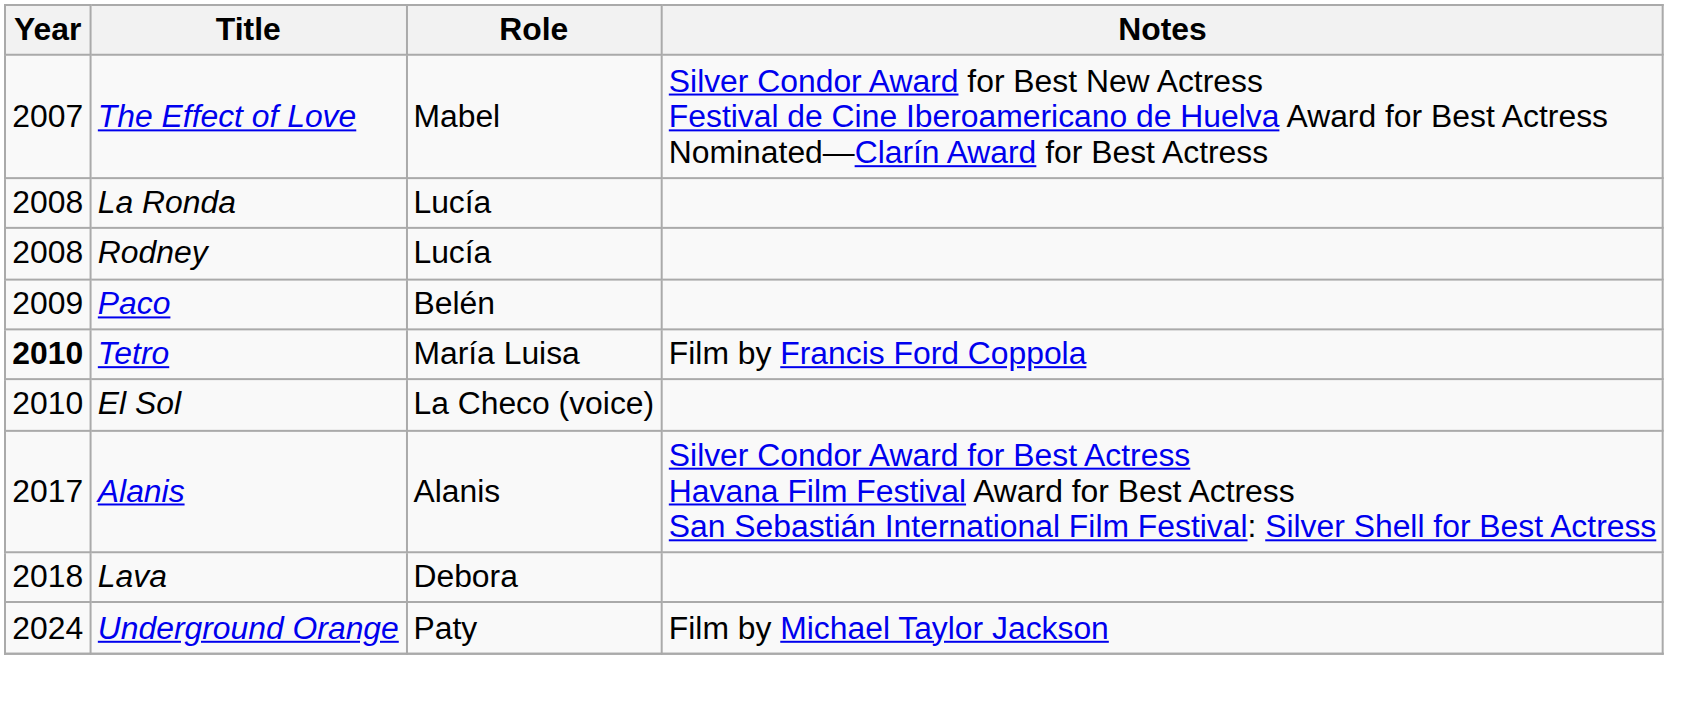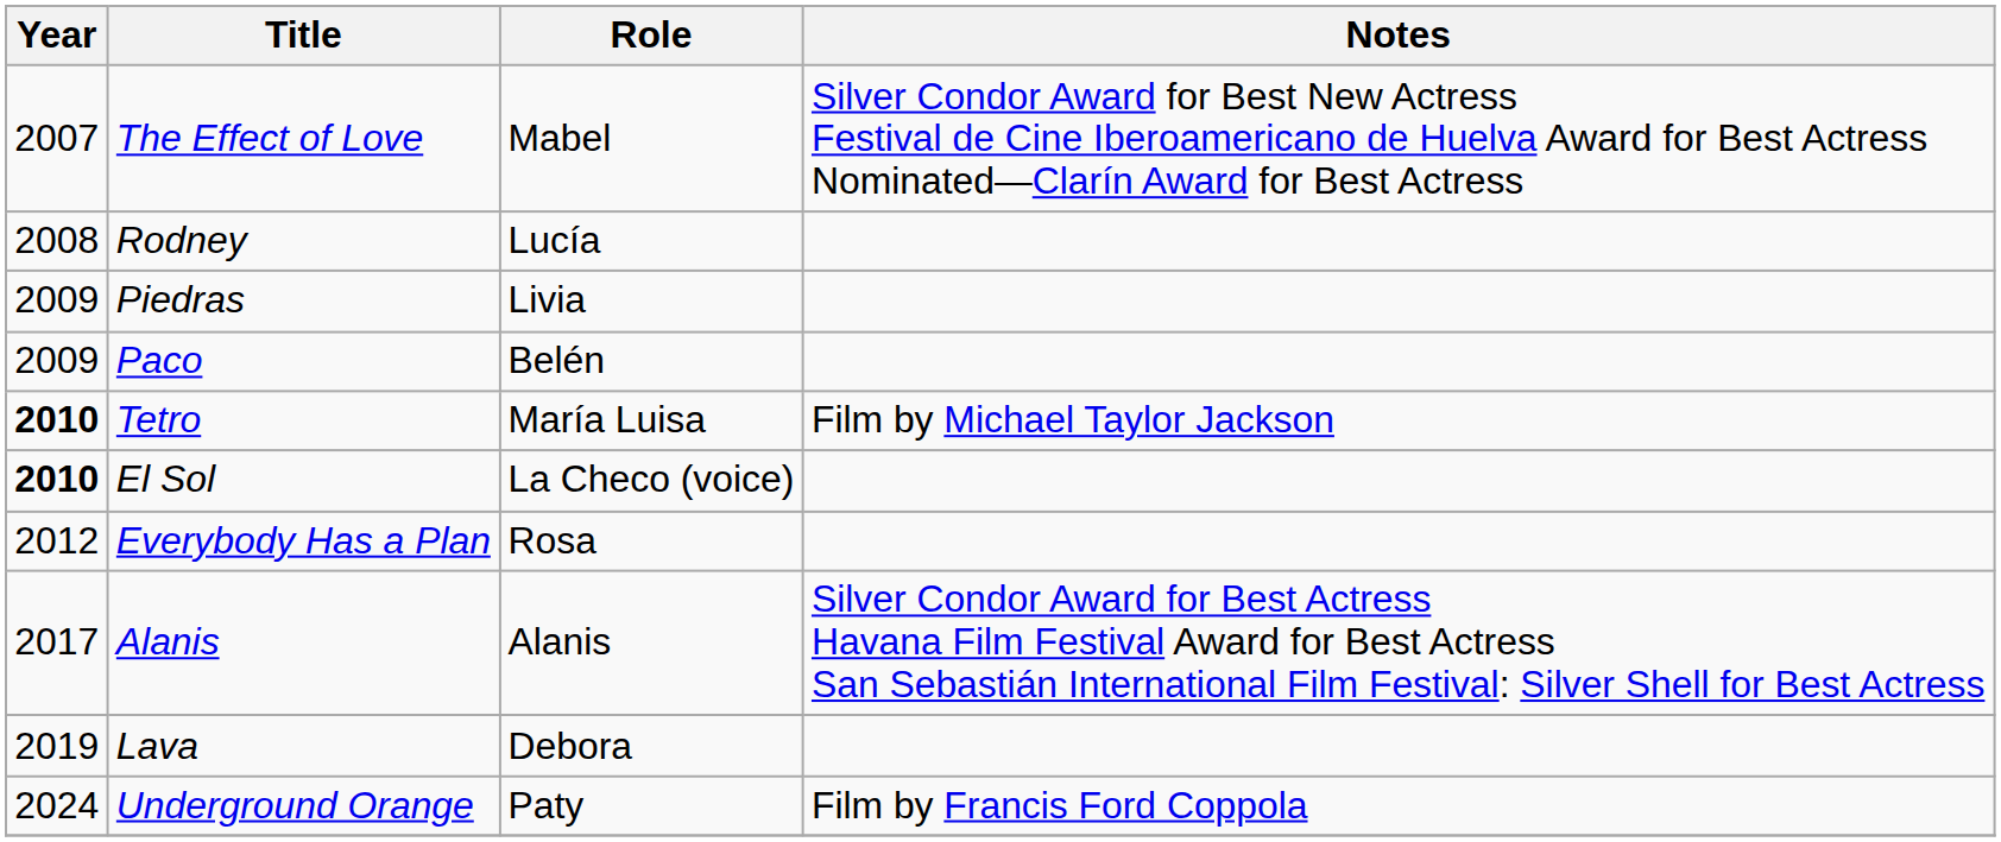- row: 2008 | La Ronda | Lucía
+ row: 2009 | Piedras | Livia
Tetro | Notes: Film by Francis Ford Coppola -> Film by Michael Taylor Jackson
El Sol | Year: normal -> bold
+ row: 2012 | Everybody Has a Plan | Rosa
Lava | Year: 2018 -> 2019
Underground Orange | Notes: Film by Michael Taylor Jackson -> Film by Francis Ford Coppola
